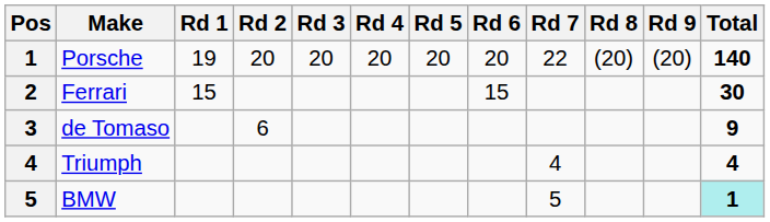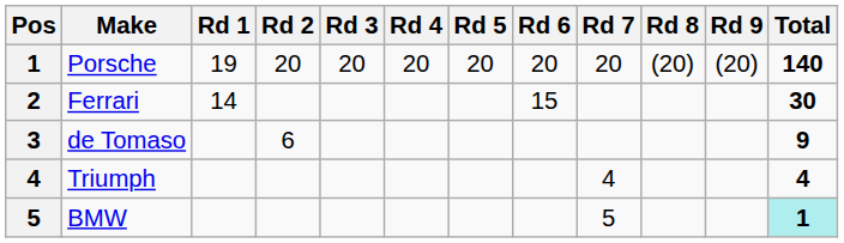Porsche | Rd 7: 22 -> 20
Ferrari | Rd 1: 15 -> 14
